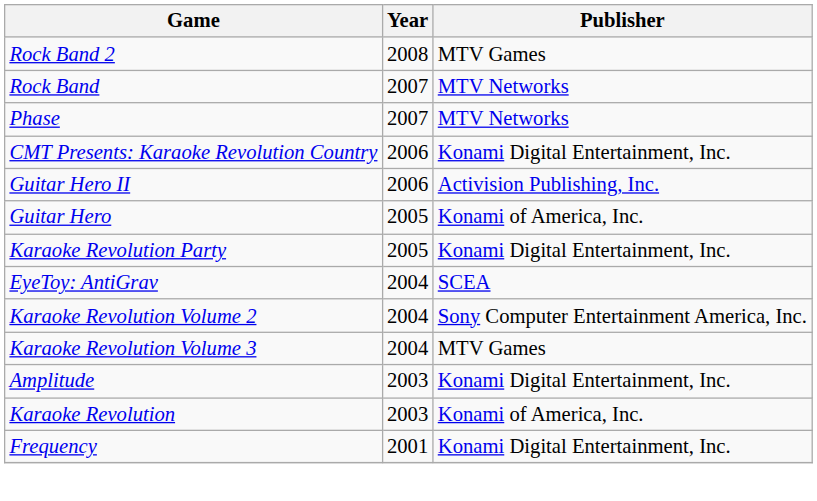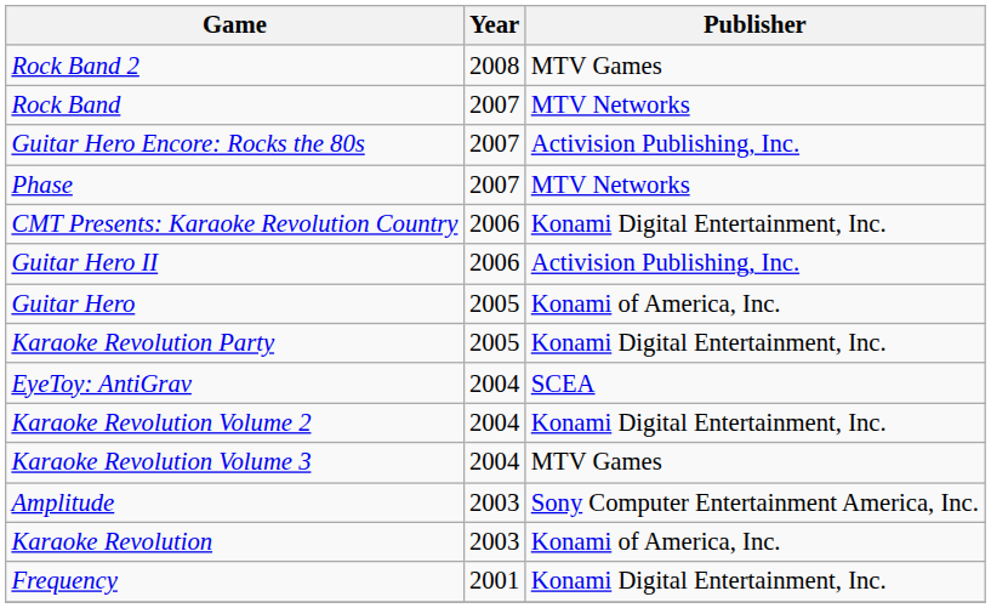+ row: Guitar Hero Encore: Rocks the 80s | 2007 | Activision Publishing, Inc.
Karaoke Revolution Volume 2 | Publisher: Sony Computer Entertainment America, Inc. -> Konami Digital Entertainment, Inc.
Amplitude | Publisher: Konami Digital Entertainment, Inc. -> Sony Computer Entertainment America, Inc.
